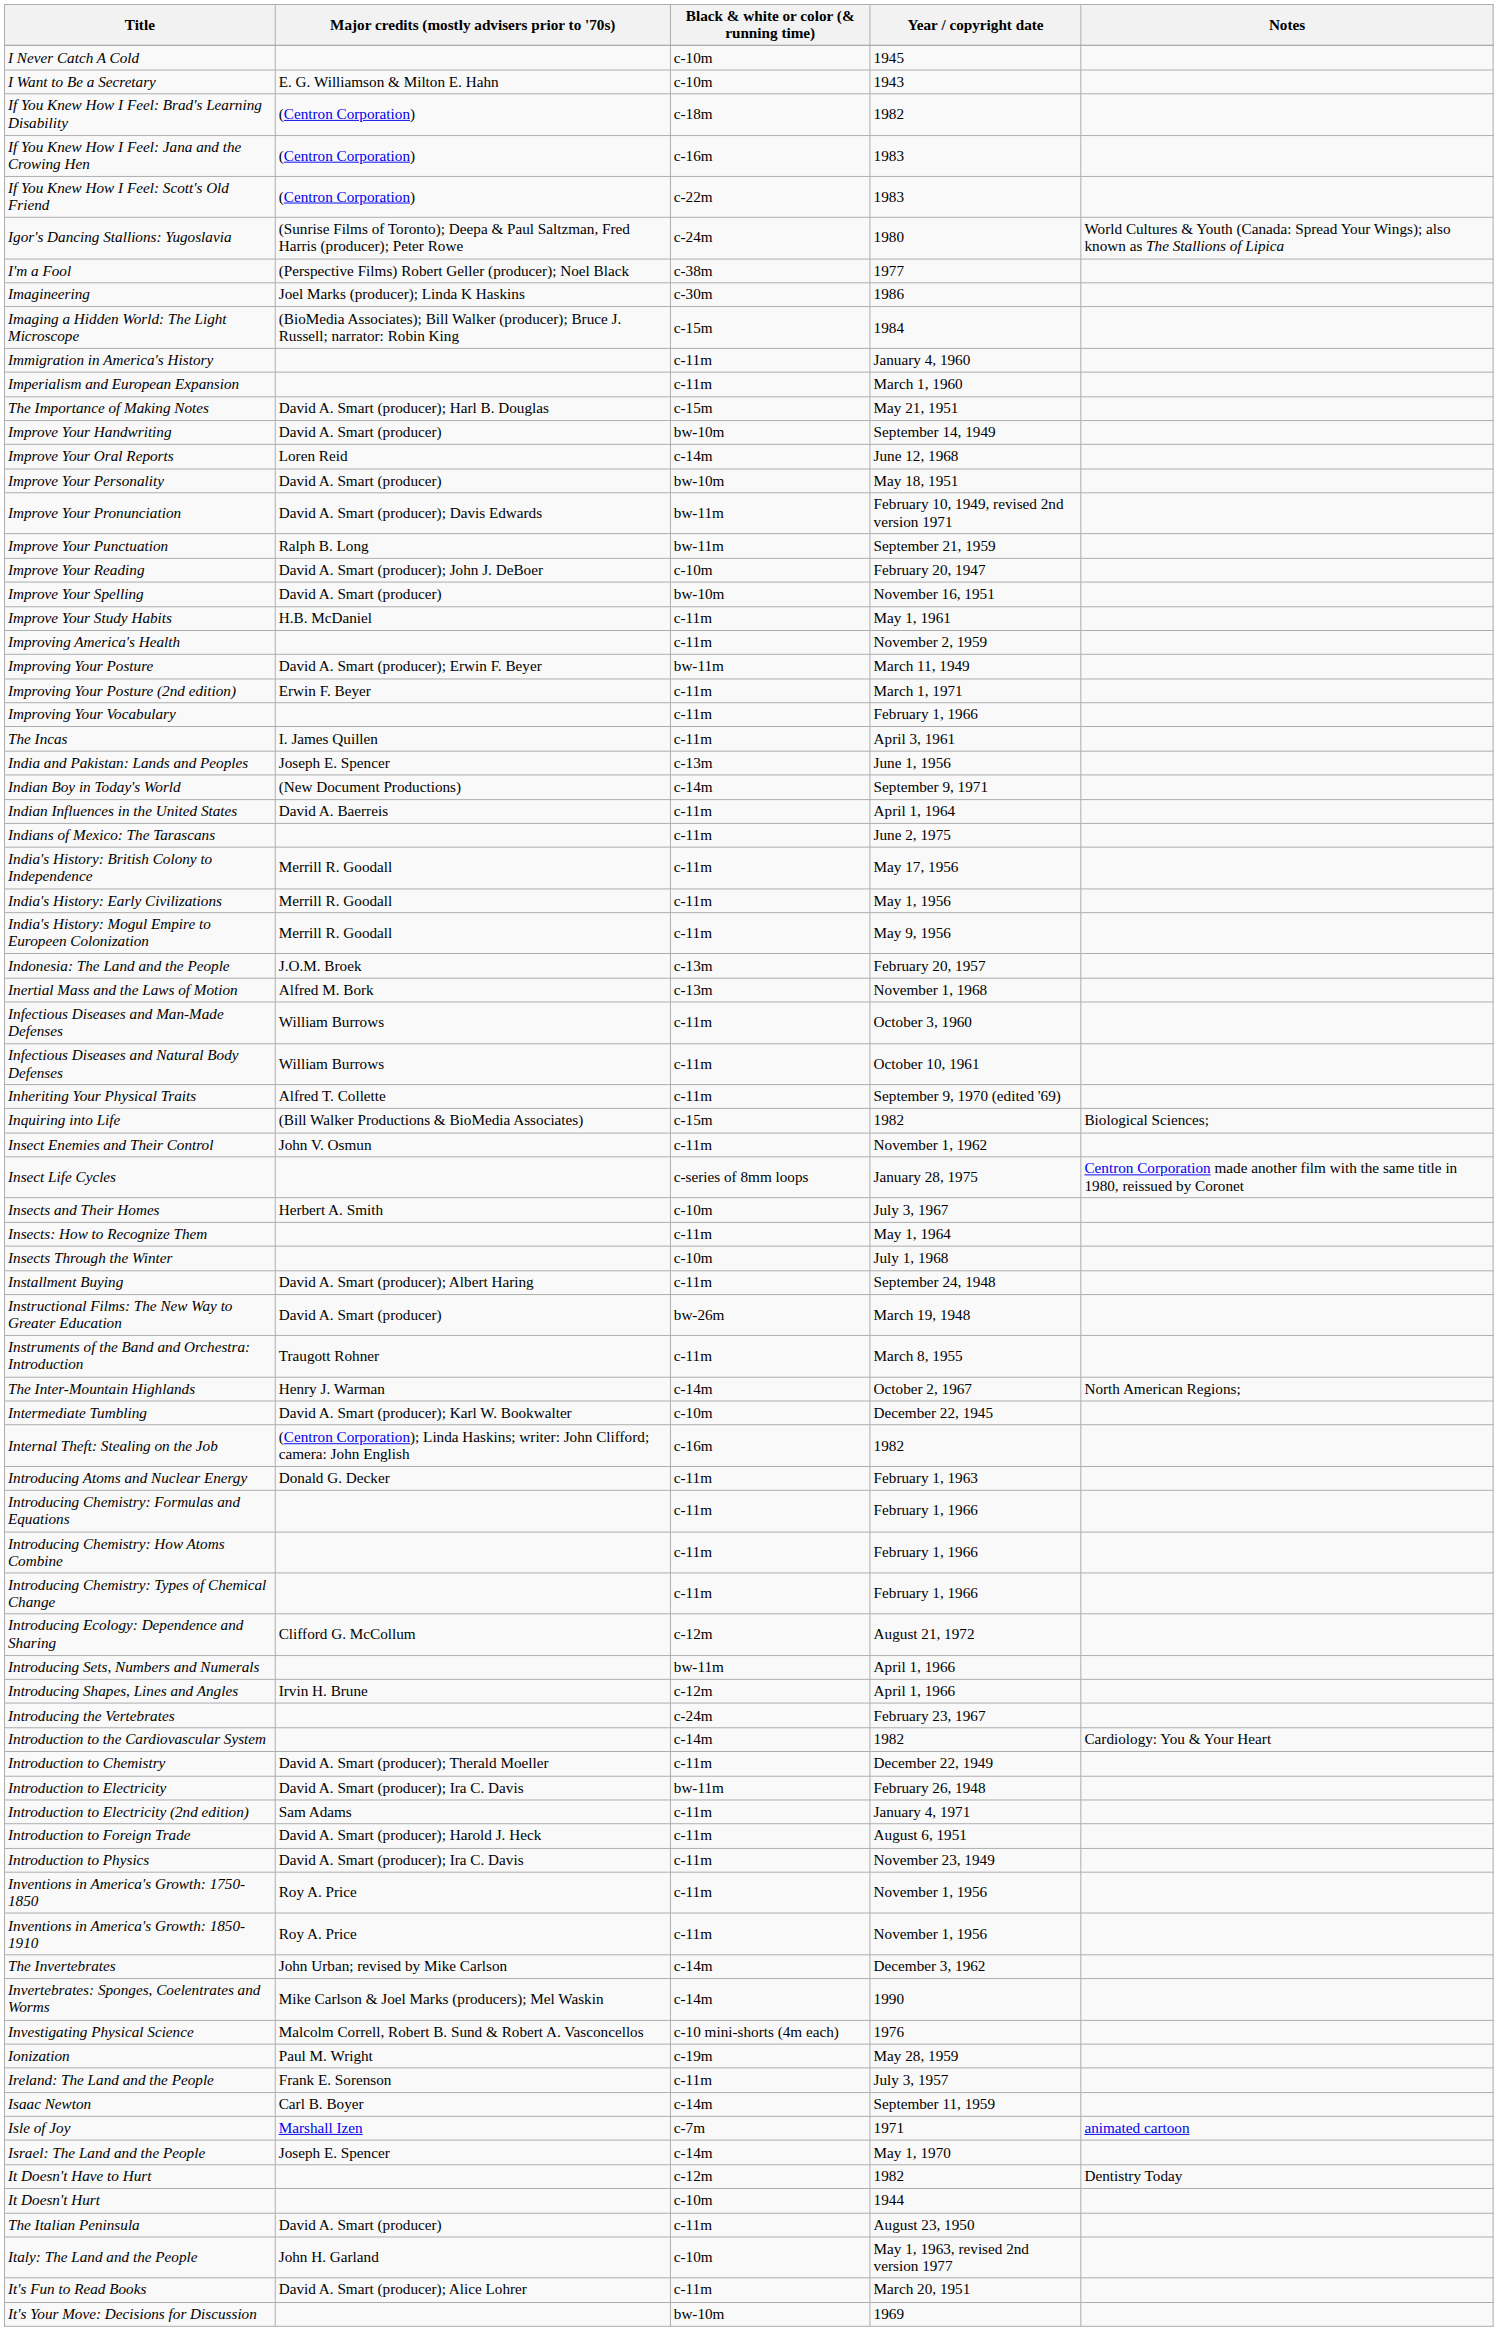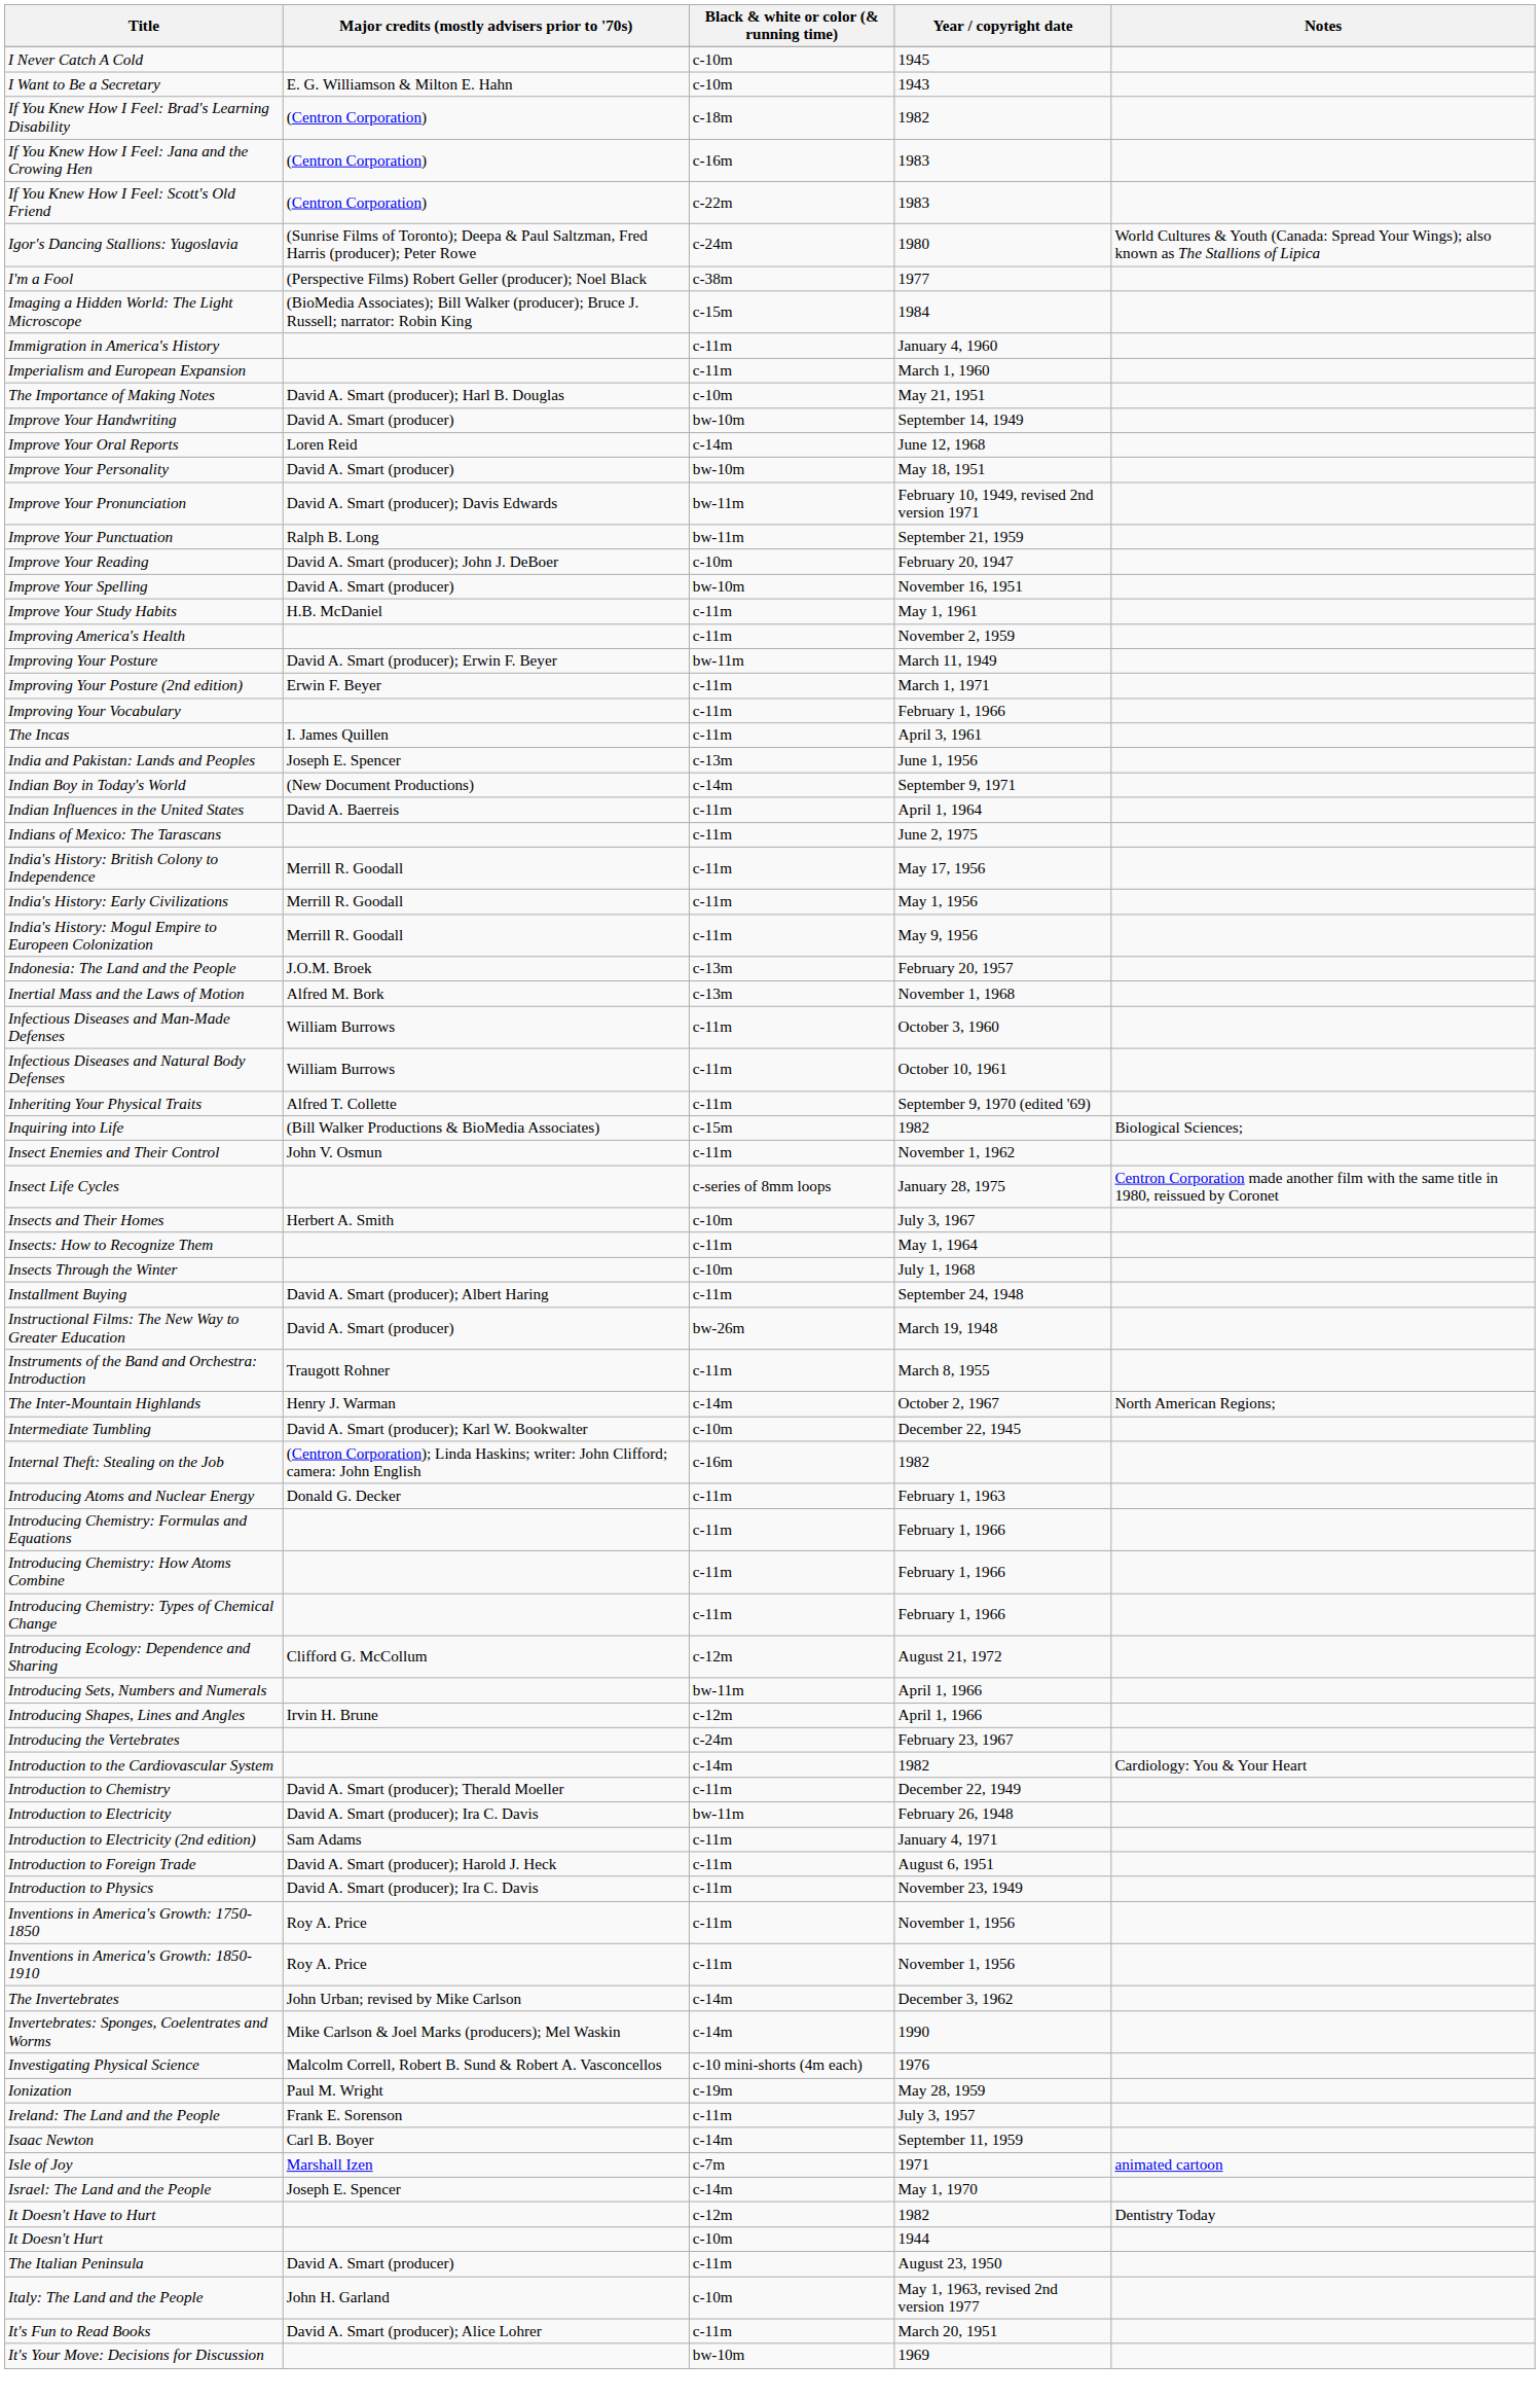- row: Imagineering | Joel Marks (producer); Linda K Haskins | c-30m | 1986
The Importance of Making Notes | Black & white or color (& running time): c-15m -> c-10m
